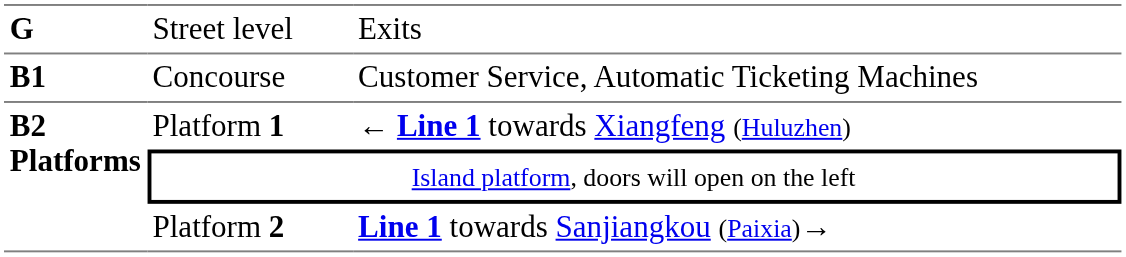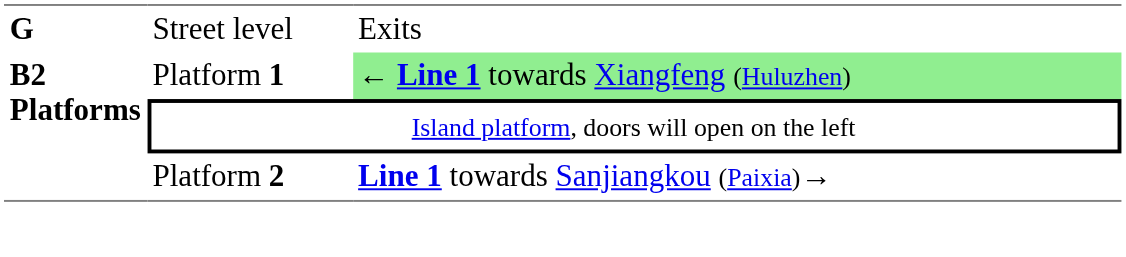- row: B1 | Concourse | Customer Service, Automatic Ticketing Machines
Platform 1 | column 3: no background -> lightgreen background
